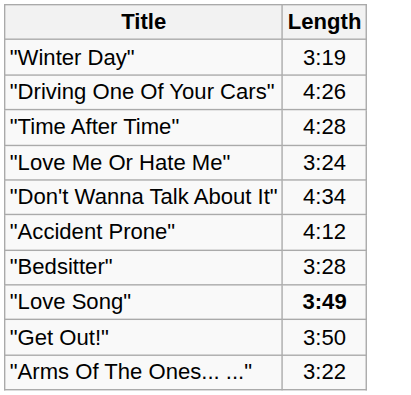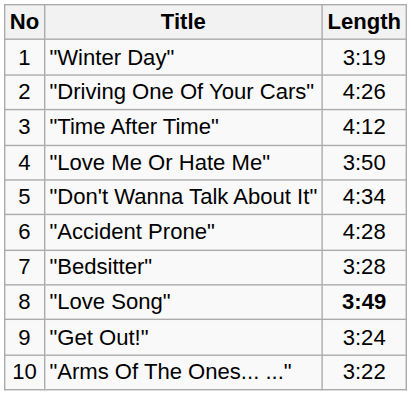+ column: No | 1 | 2 | 3 | 4 | 5 | 6 | 7 | 8 | 9 | 10
"Time After Time" | Length: 4:28 -> 4:12
"Love Me Or Hate Me" | Length: 3:24 -> 3:50
"Accident Prone" | Length: 4:12 -> 4:28
"Get Out!" | Length: 3:50 -> 3:24
